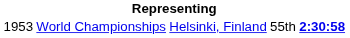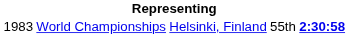World Championships | column 1: 1953 -> 1983
